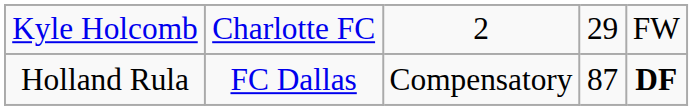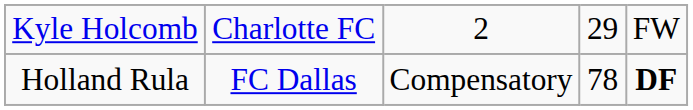Holland Rula | column 4: 87 -> 78
